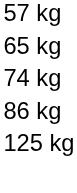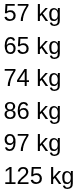+ row: 97 kg
